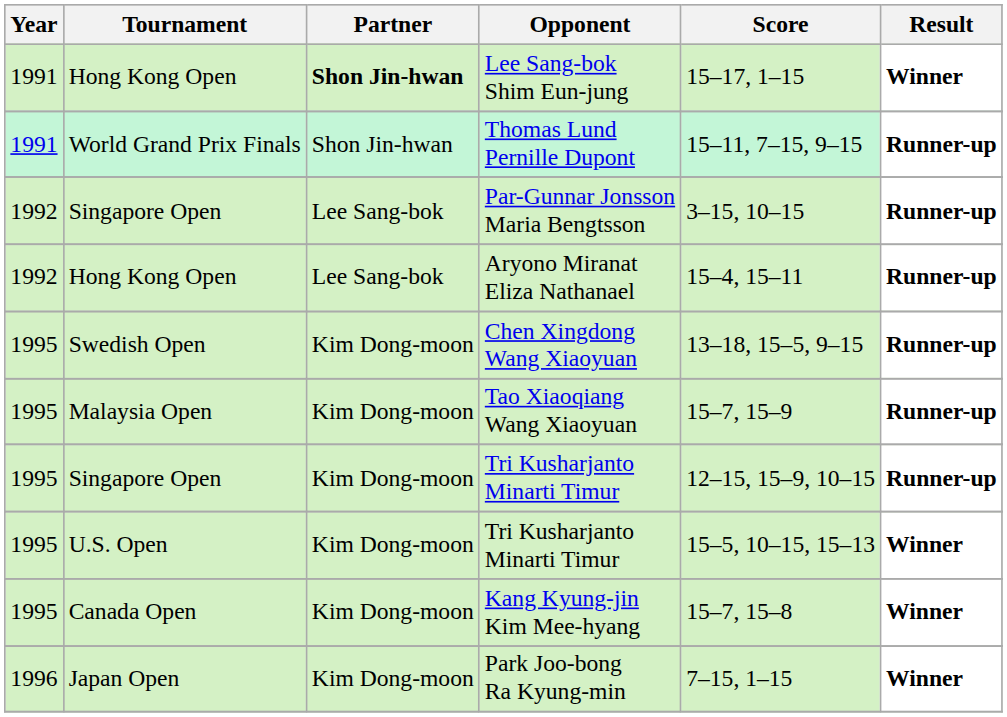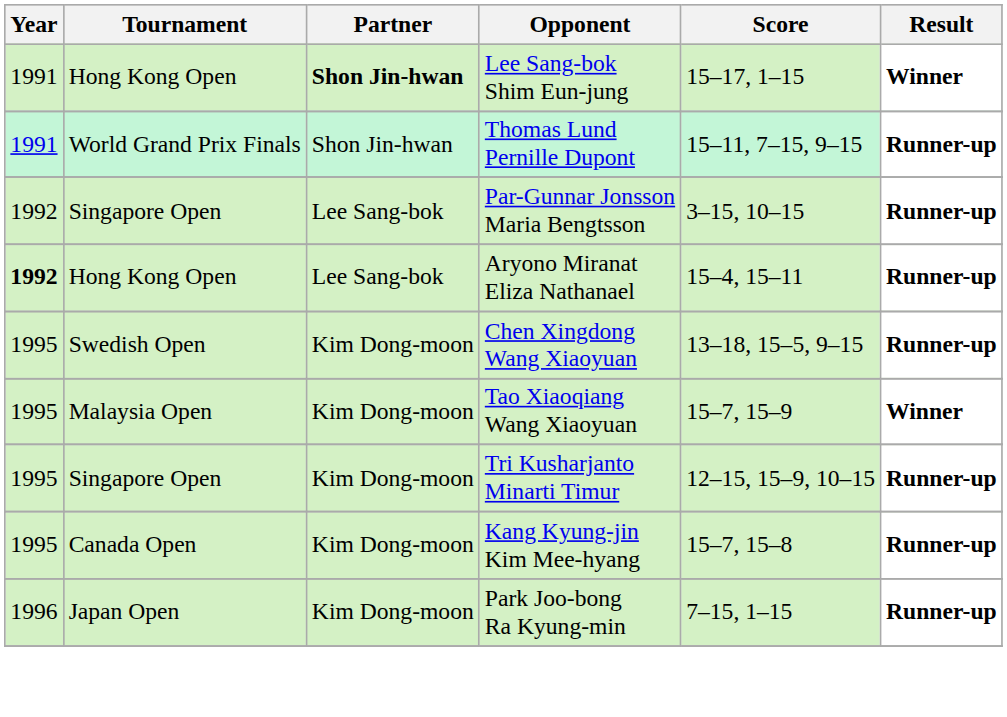Aryono Miranat Eliza Nathanael | Year: normal -> bold
Tao Xiaoqiang Wang Xiaoyuan | Result: Runner-up -> Winner
- row: 1995 | U.S. Open | Kim Dong-moon | Tri Kusharjanto Minarti Timur | 15–5, 10–15, 15–13 | Winner
Kang Kyung-jin Kim Mee-hyang | Result: Winner -> Runner-up
Park Joo-bong Ra Kyung-min | Result: Winner -> Runner-up
